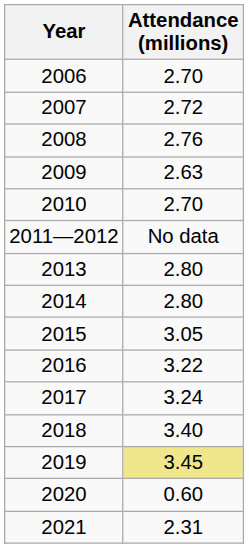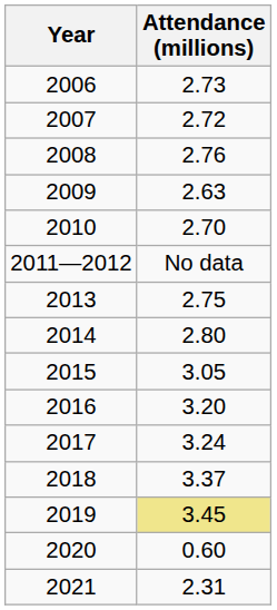2006 | Attendance (millions): 2.70 -> 2.73
2013 | Attendance (millions): 2.80 -> 2.75
2016 | Attendance (millions): 3.22 -> 3.20
2018 | Attendance (millions): 3.40 -> 3.37
